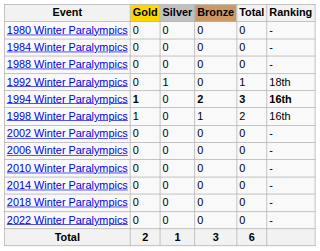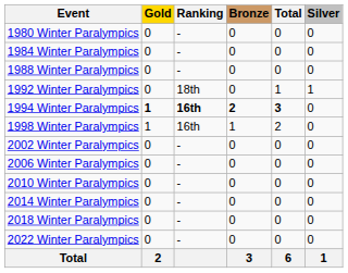columns swapped: Silver <-> Ranking
